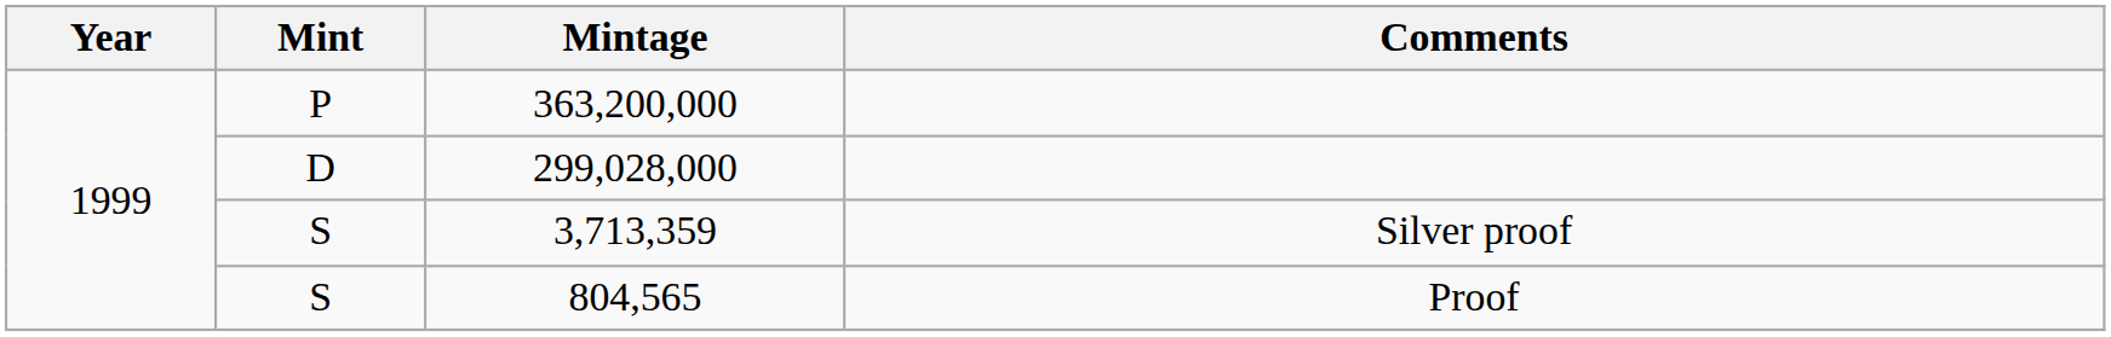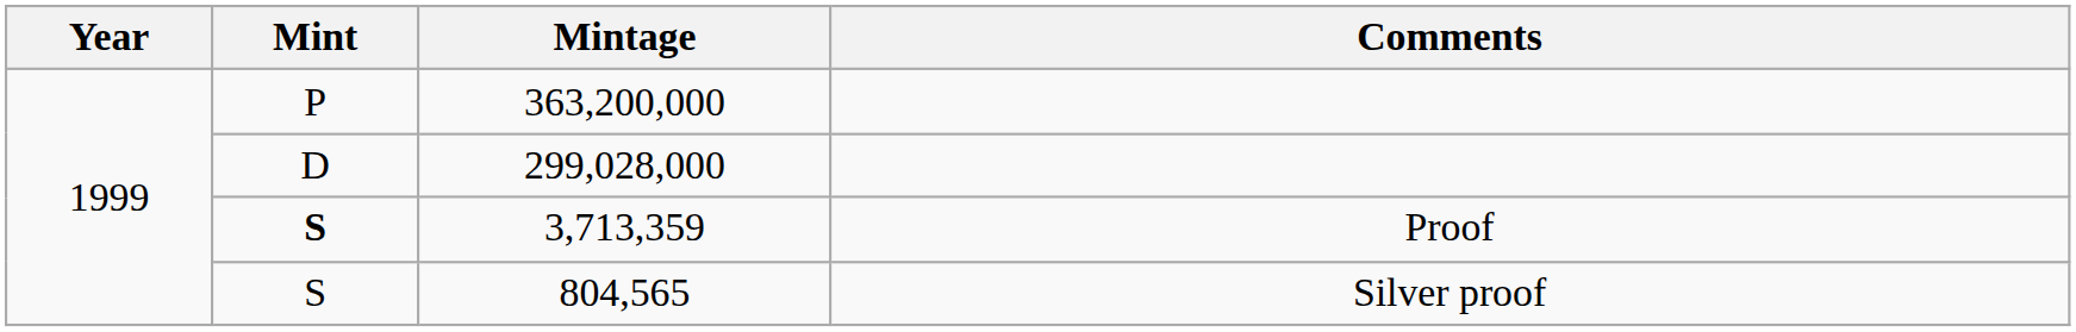3,713,359 | Mint: normal -> bold
3,713,359 | Comments: Silver proof -> Proof
804,565 | Comments: Proof -> Silver proof
